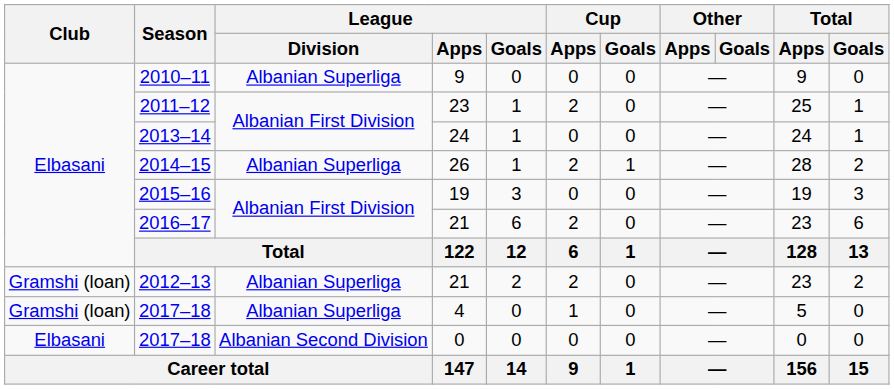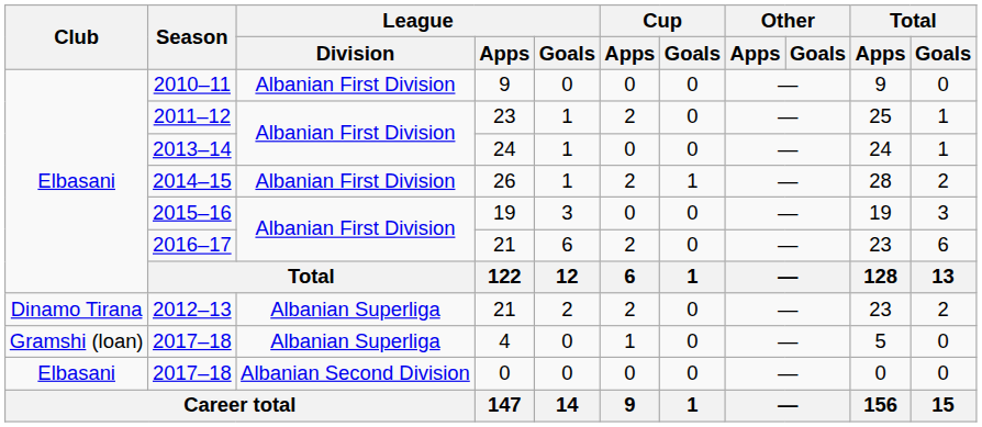2010–11 | League / Division: Albanian Superliga -> Albanian First Division
2014–15 | League / Division: Albanian Superliga -> Albanian First Division
2012–13 | Club: Gramshi (loan) -> Dinamo Tirana
